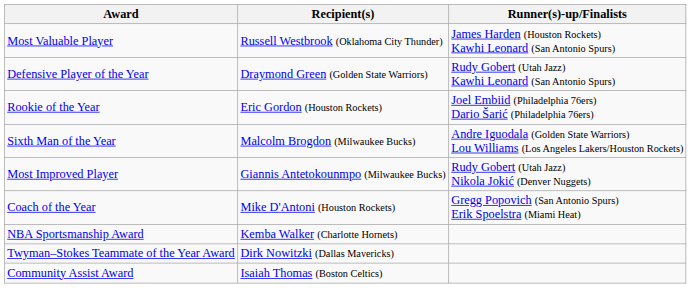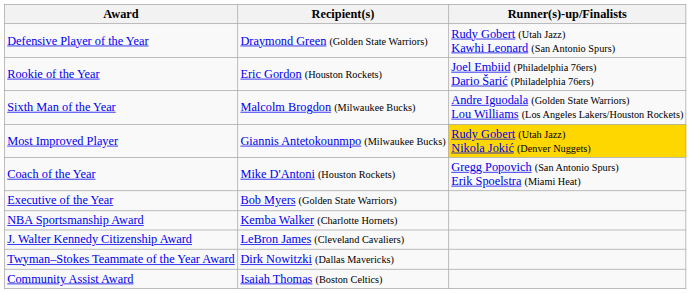- row: Most Valuable Player | Russell Westbrook (Oklahoma City Thunder) | James Harden (Houston Rockets) Kawhi Leonard (San Antonio Spurs)
Most Improved Player | Runner(s)-up/Finalists: no background -> gold background
+ row: Executive of the Year | Bob Myers (Golden State Warriors)
+ row: J. Walter Kennedy Citizenship Award | LeBron James (Cleveland Cavaliers)
